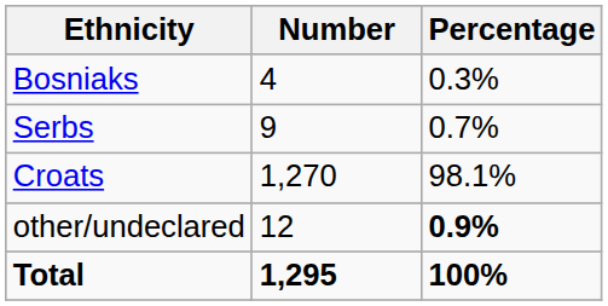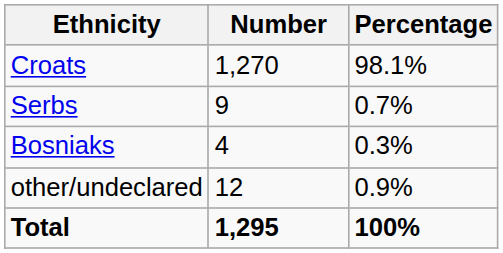rows swapped: Croats <-> Bosniaks
other/undeclared | Percentage: bold -> normal
